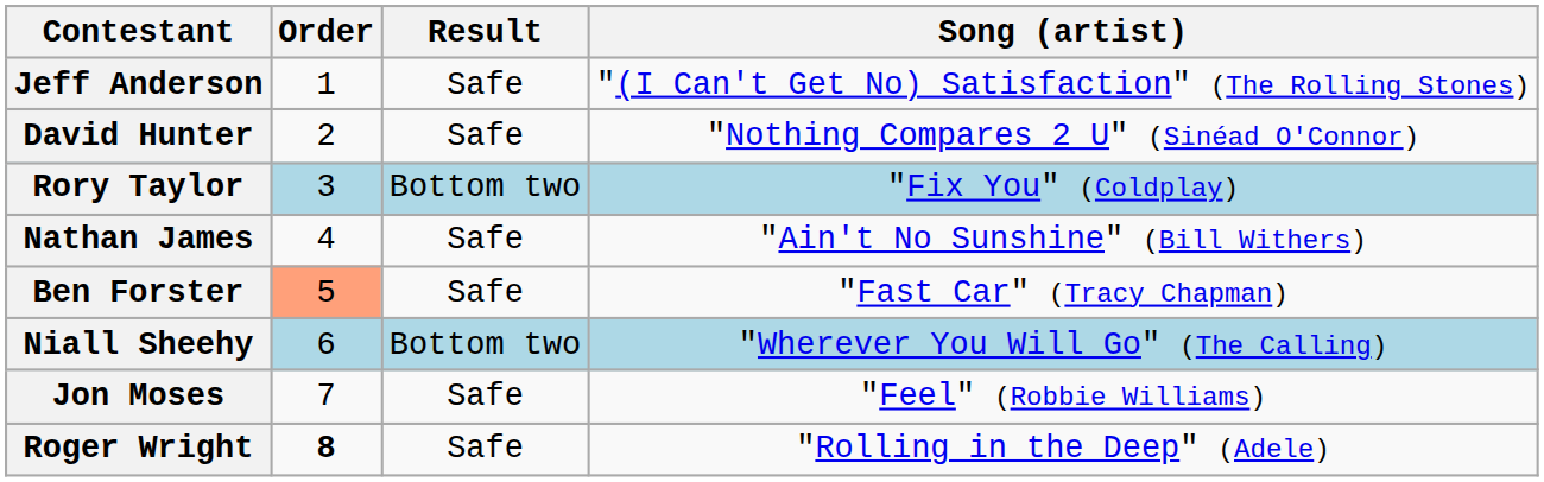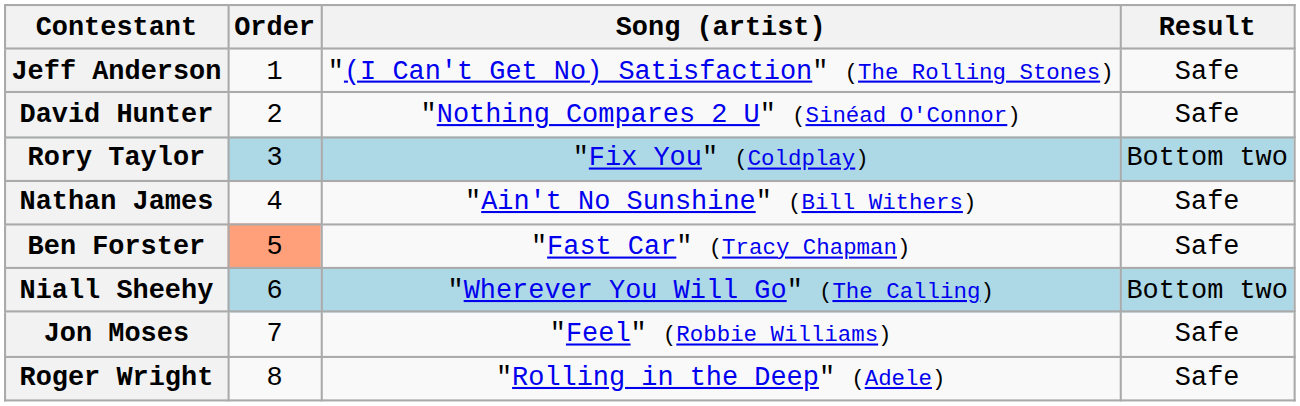columns swapped: Song (artist) <-> Result
Roger Wright | Order: bold -> normal
